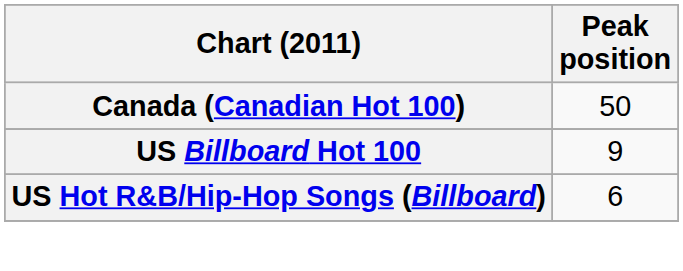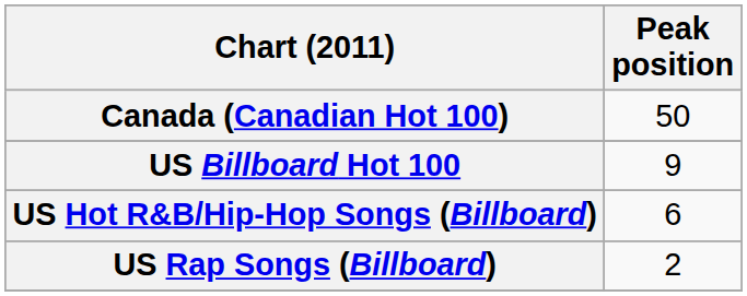+ row: US Rap Songs (Billboard) | 2
